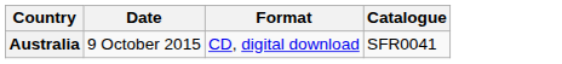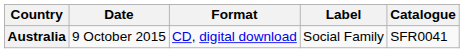+ column: Label | Social Family
